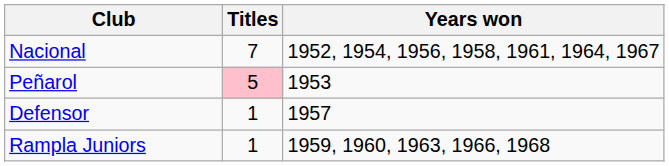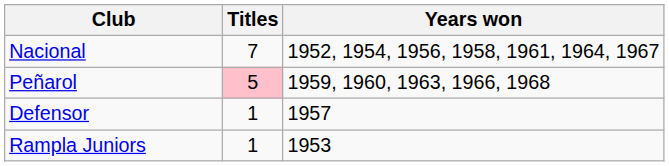Peñarol | Years won: 1953 -> 1959, 1960, 1963, 1966, 1968
Rampla Juniors | Years won: 1959, 1960, 1963, 1966, 1968 -> 1953
